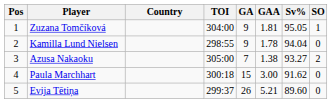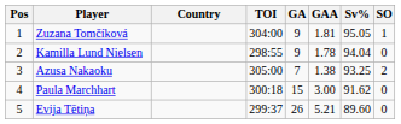Azusa Nakaoku | Sv%: 93.27 -> 93.25
